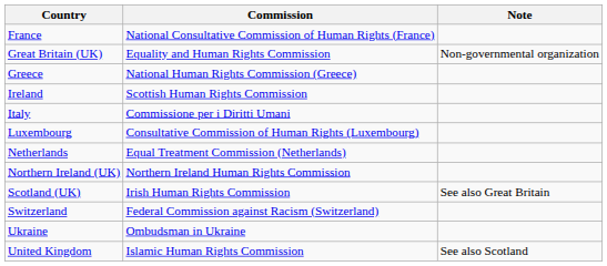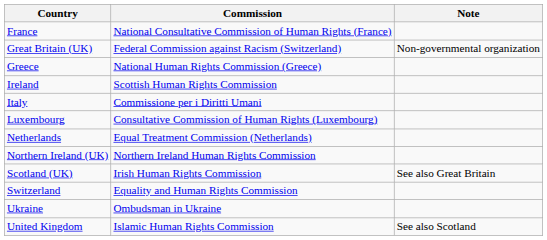Great Britain (UK) | Commission: Equality and Human Rights Commission -> Federal Commission against Racism (Switzerland)
Switzerland | Commission: Federal Commission against Racism (Switzerland) -> Equality and Human Rights Commission
